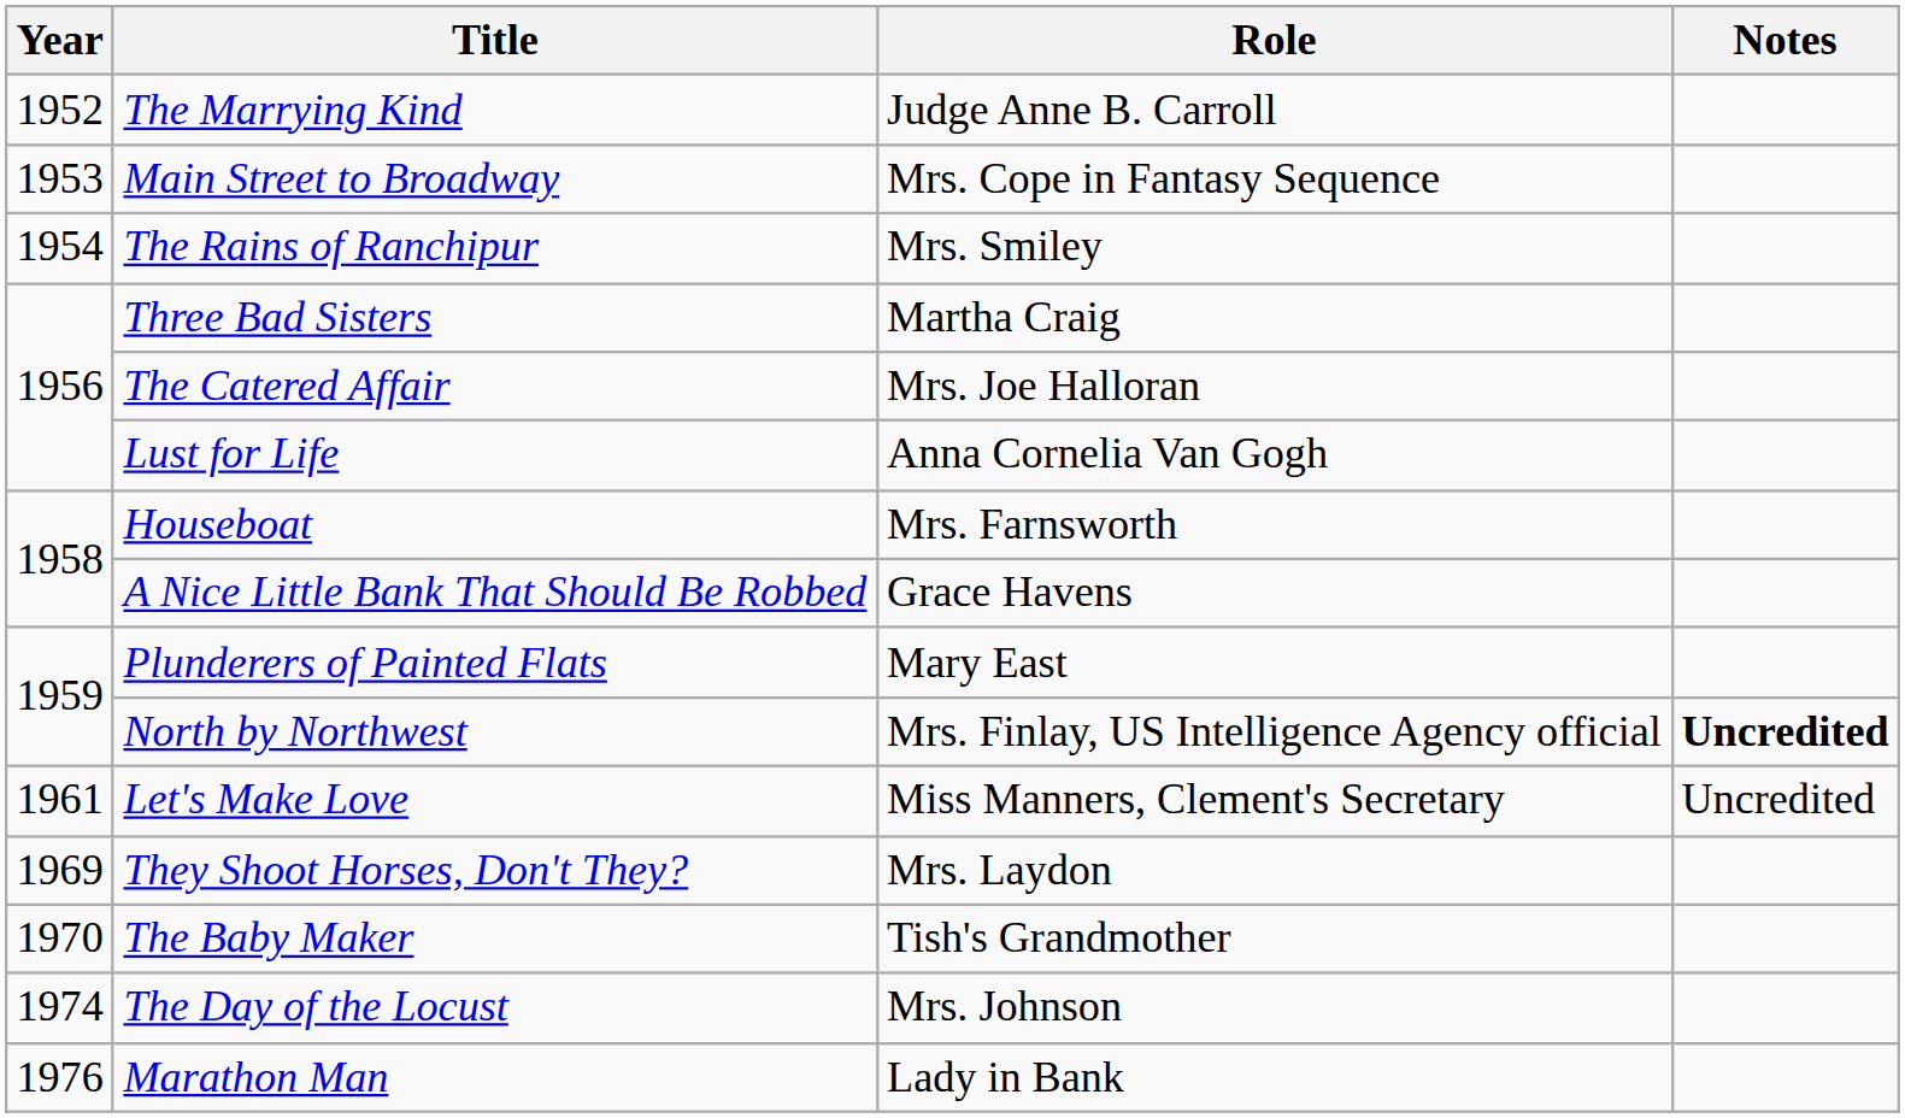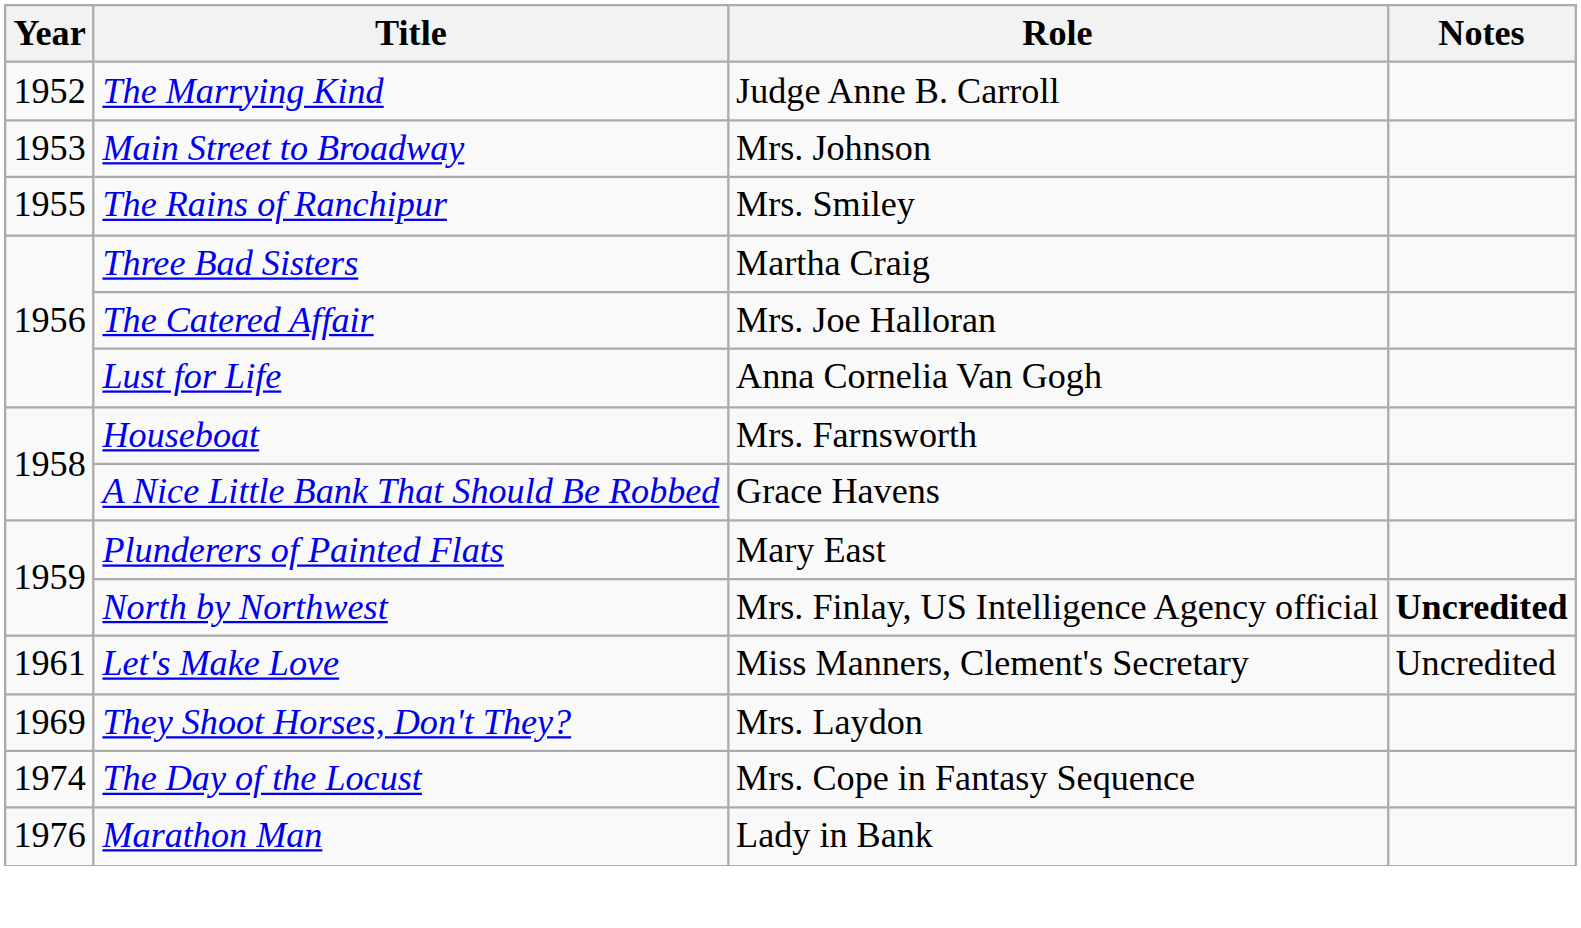Main Street to Broadway | Role: Mrs. Cope in Fantasy Sequence -> Mrs. Johnson
The Rains of Ranchipur | Year: 1954 -> 1955
- row: 1970 | The Baby Maker | Tish's Grandmother
The Day of the Locust | Role: Mrs. Johnson -> Mrs. Cope in Fantasy Sequence
